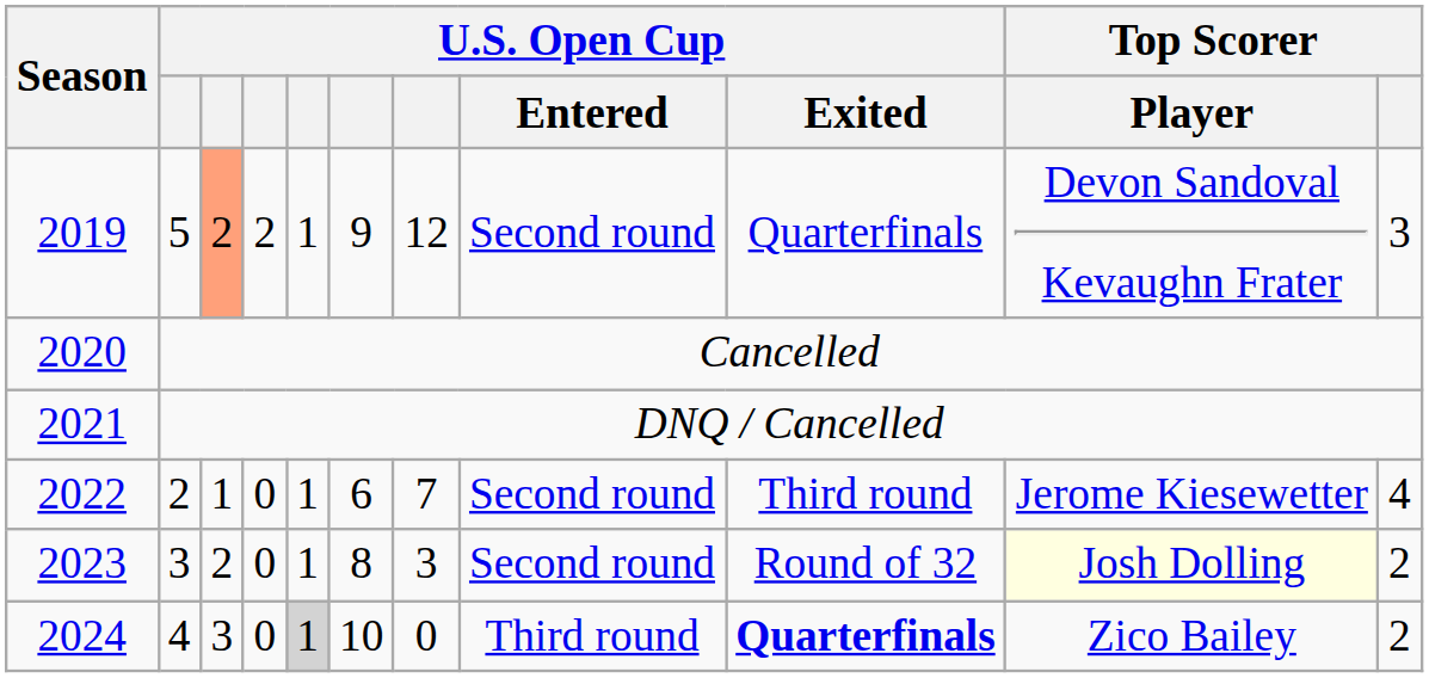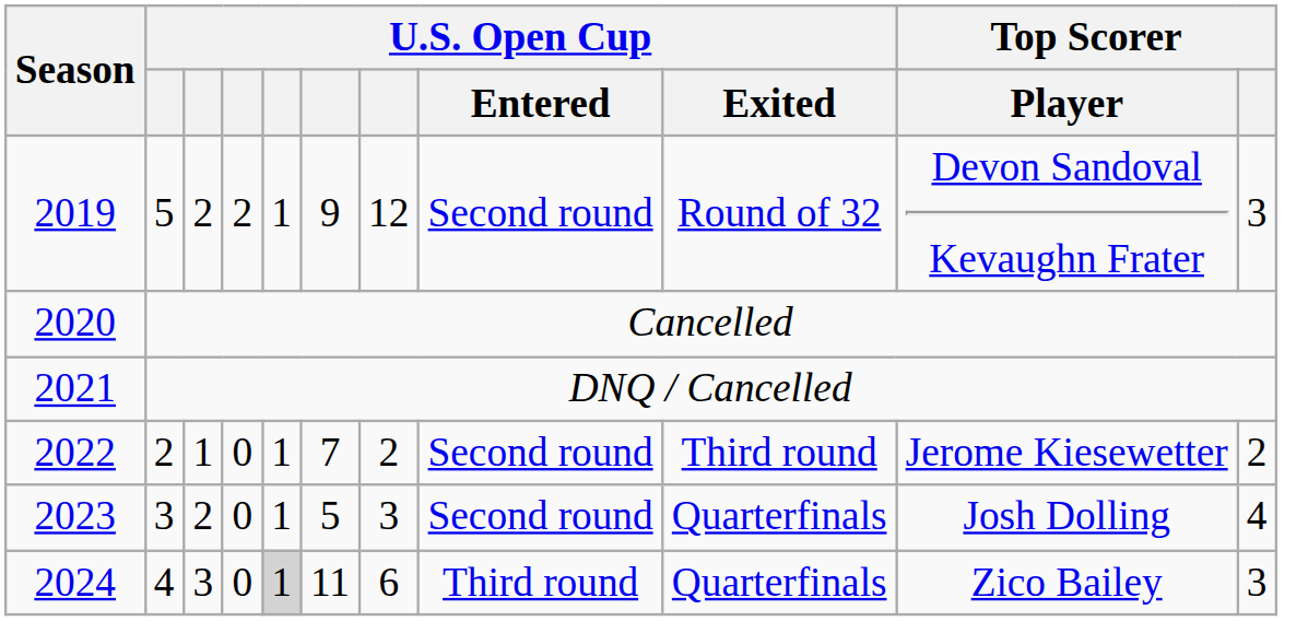2019 | column 3: lightsalmon background -> no background
2019 | U.S. Open Cup / Exited: Quarterfinals -> Round of 32
2022 | column 6: 6 -> 7
2022 | column 7: 7 -> 2
2022 | Top Scorer: 4 -> 2
2023 | column 6: 8 -> 5
2023 | U.S. Open Cup / Exited: Round of 32 -> Quarterfinals
2023 | Top Scorer / Player: lightyellow background -> no background
2023 | Top Scorer: 2 -> 4
2024 | column 6: 10 -> 11
2024 | column 7: 0 -> 6
2024 | U.S. Open Cup / Exited: bold -> normal
2024 | Top Scorer: 2 -> 3
